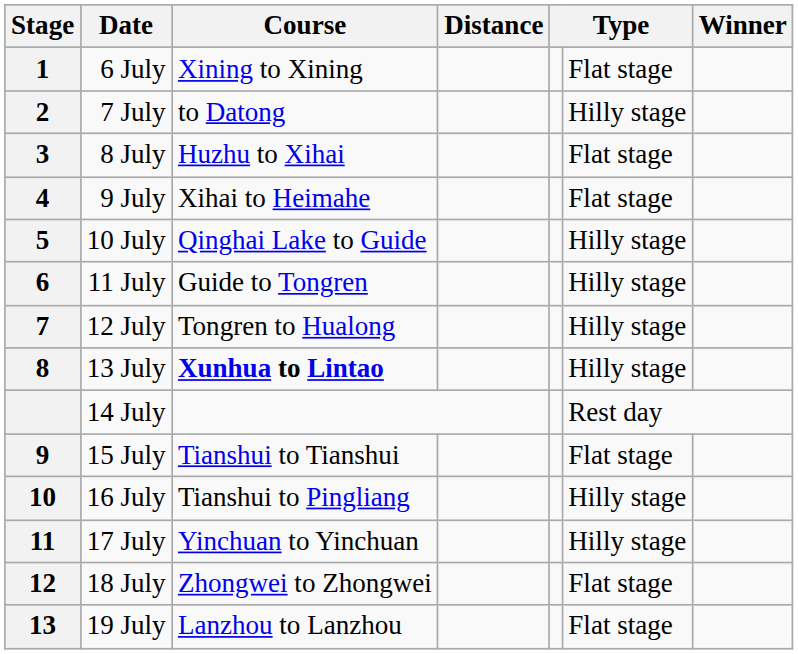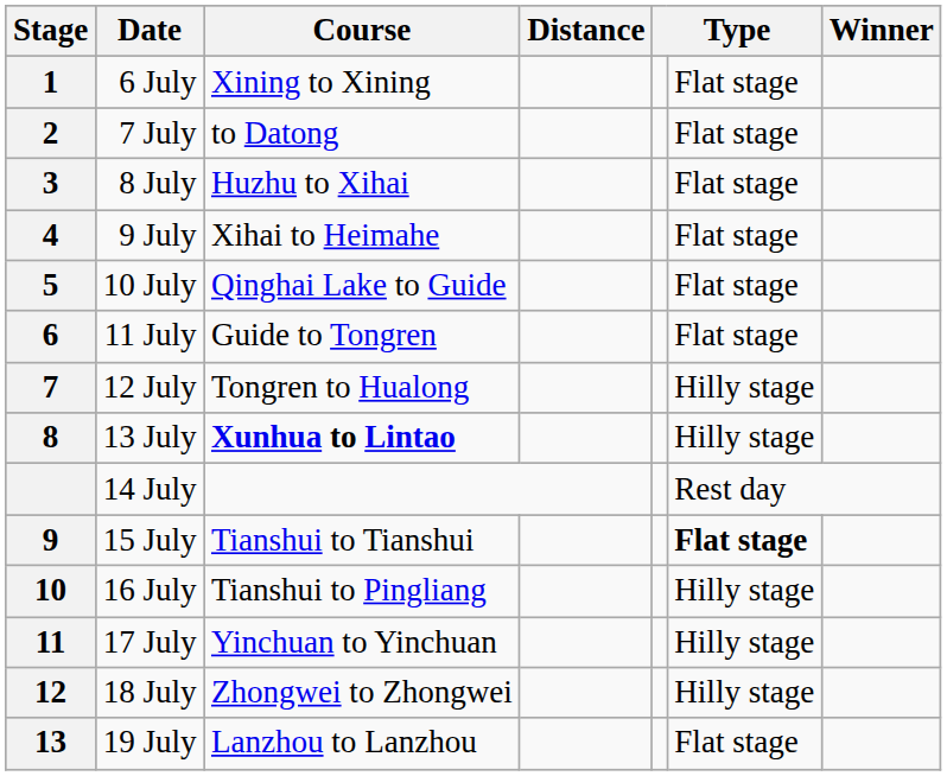7 July | column 6: Hilly stage -> Flat stage
10 July | column 6: Hilly stage -> Flat stage
11 July | column 6: Hilly stage -> Flat stage
15 July | column 6: normal -> bold
18 July | column 6: Flat stage -> Hilly stage
